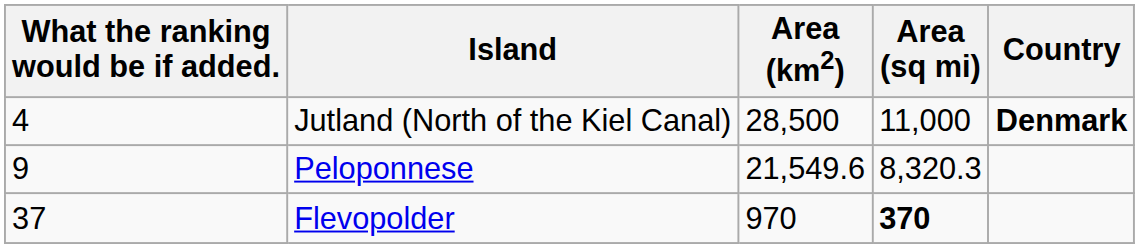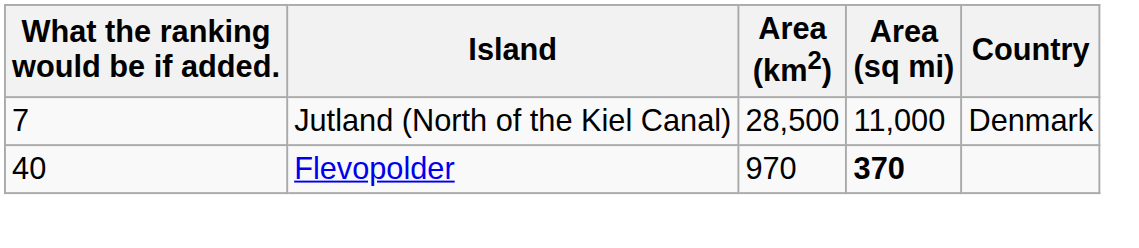Jutland (North of the Kiel Canal) | What the ranking would be if added.: 4 -> 7
Jutland (North of the Kiel Canal) | Country: bold -> normal
- row: 9 | Peloponnese | 21,549.6 | 8,320.3
Flevopolder | What the ranking would be if added.: 37 -> 40
